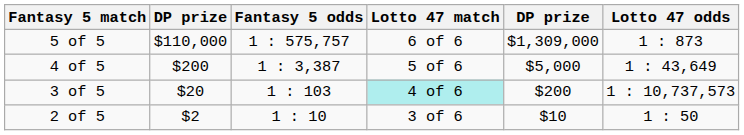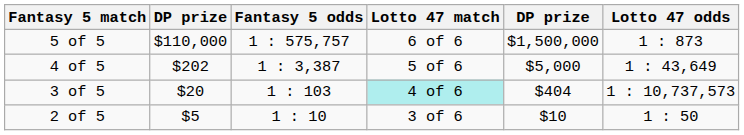5 of 5 | column 5: $1,309,000 -> $1,500,000
4 of 5 | column 2: $200 -> $202
3 of 5 | column 5: $200 -> $404
2 of 5 | column 2: $2 -> $5
